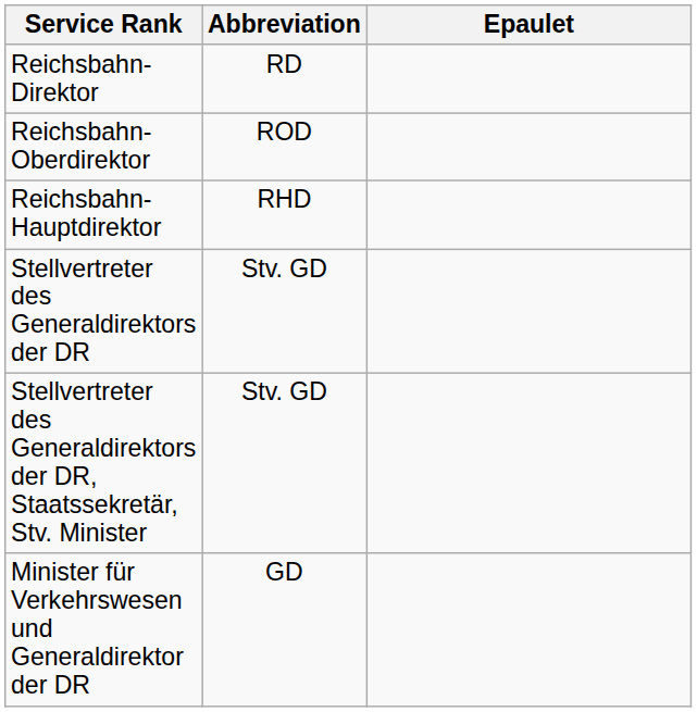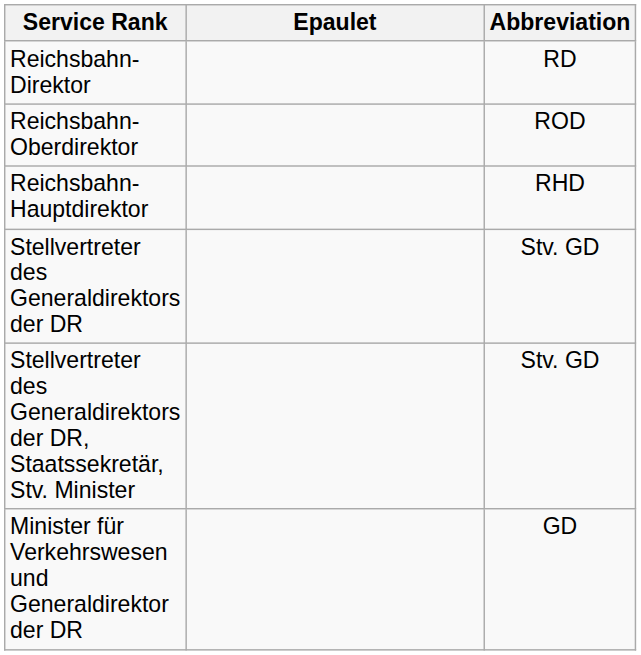columns swapped: Abbreviation <-> Epaulet
